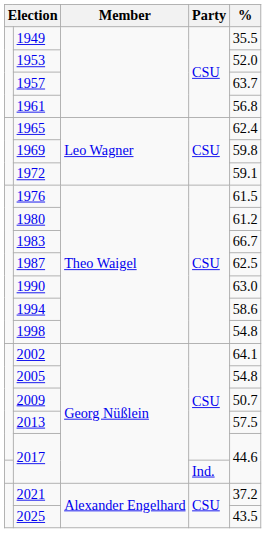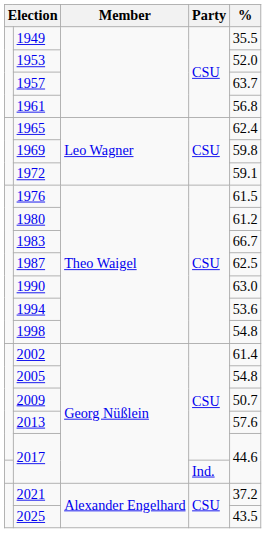1994 | %: 58.6 -> 53.6
2002 | %: 64.1 -> 61.4
2013 | %: 57.5 -> 57.6
